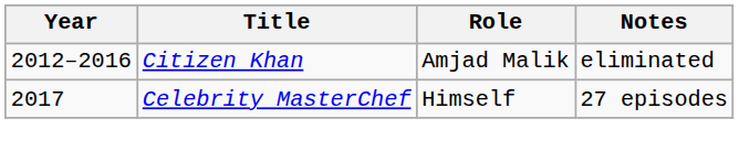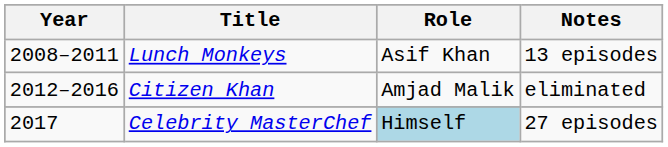+ row: 2008–2011 | Lunch Monkeys | Asif Khan | 13 episodes
Celebrity MasterChef | Role: no background -> lightblue background
